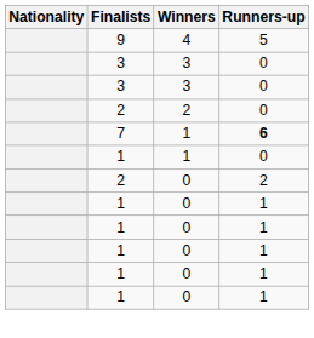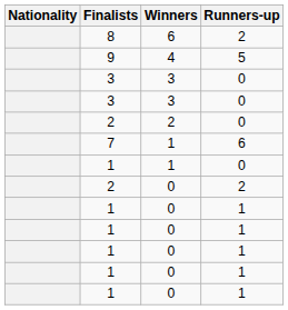+ row: 8 | 6 | 2
7 | Runners-up: bold -> normal
